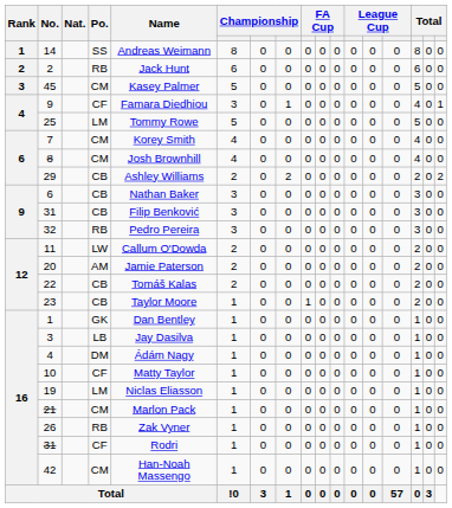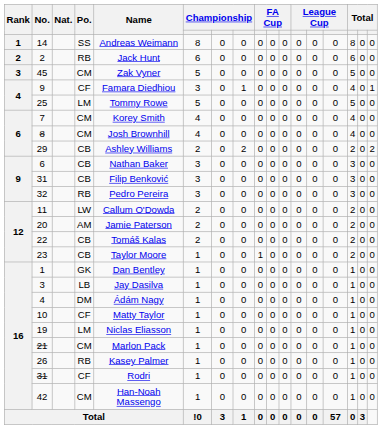45 | Name: Kasey Palmer -> Zak Vyner
26 | Name: Zak Vyner -> Kasey Palmer
